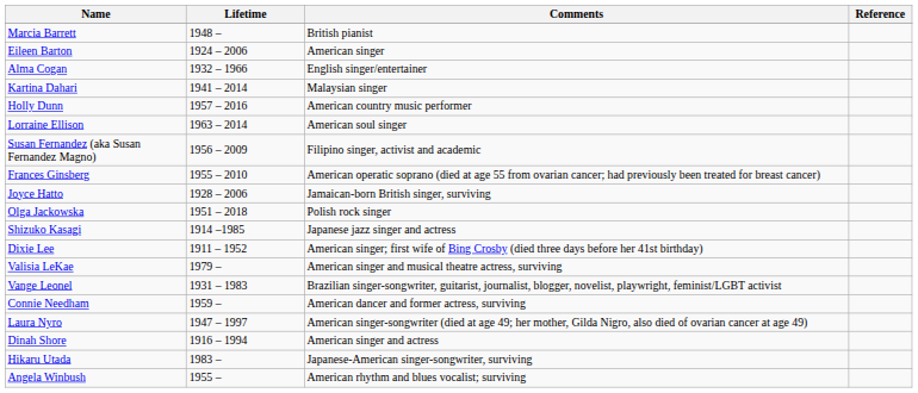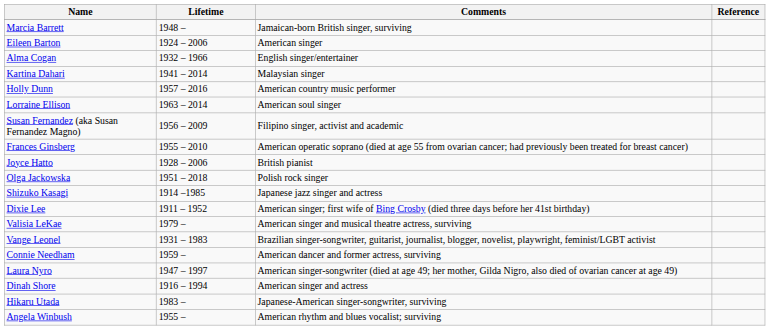Marcia Barrett | Comments: British pianist -> Jamaican-born British singer, surviving
Joyce Hatto | Comments: Jamaican-born British singer, surviving -> British pianist
